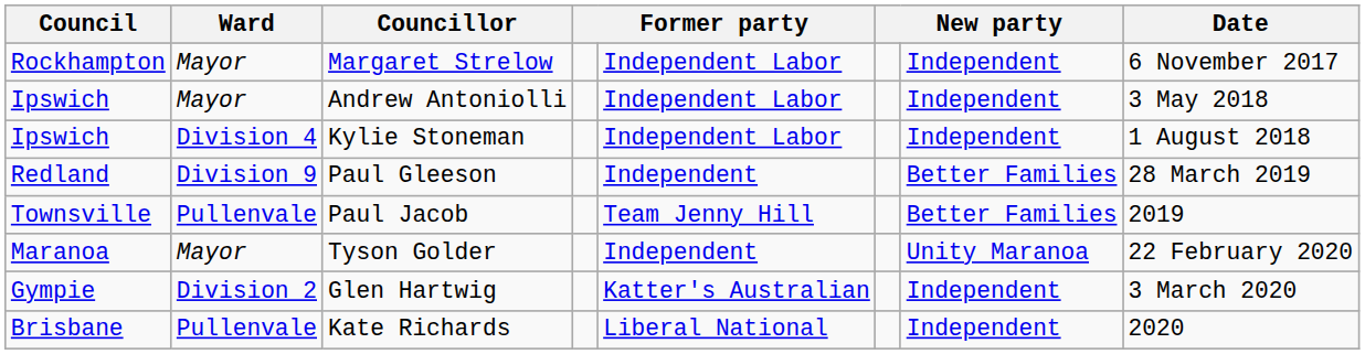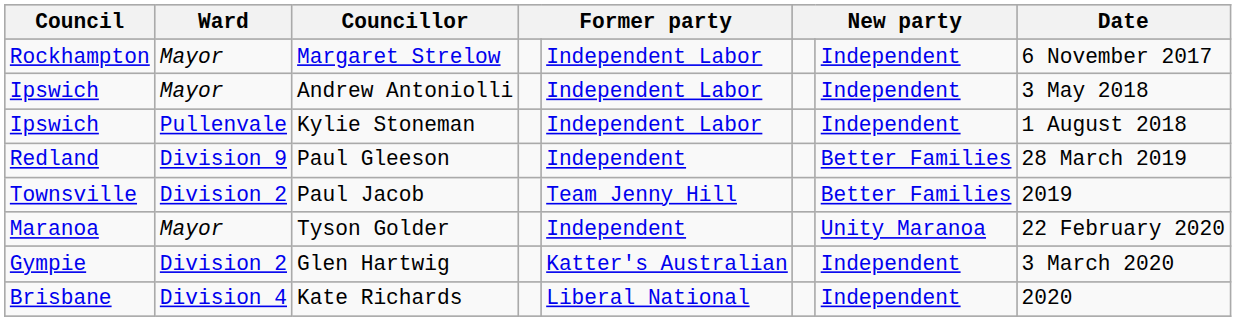Kylie Stoneman | Ward: Division 4 -> Pullenvale
Paul Jacob | Ward: Pullenvale -> Division 2
Kate Richards | Ward: Pullenvale -> Division 4
